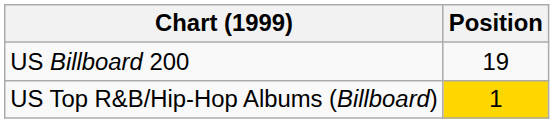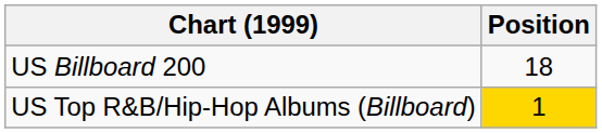US Billboard 200 | Position: 19 -> 18
